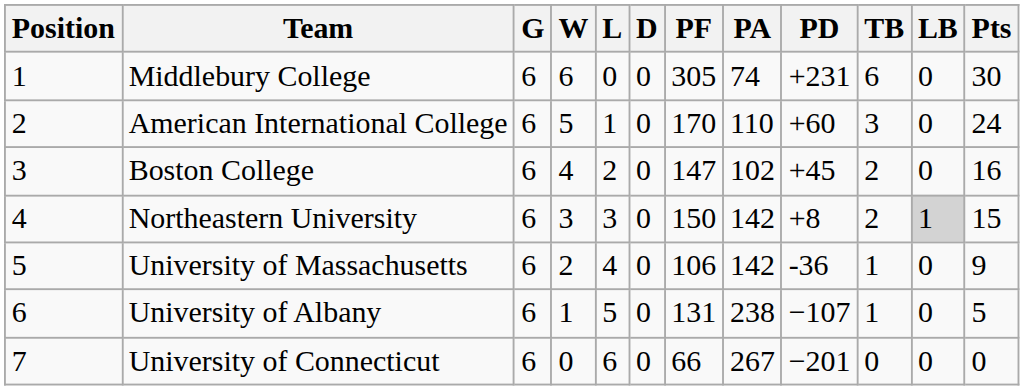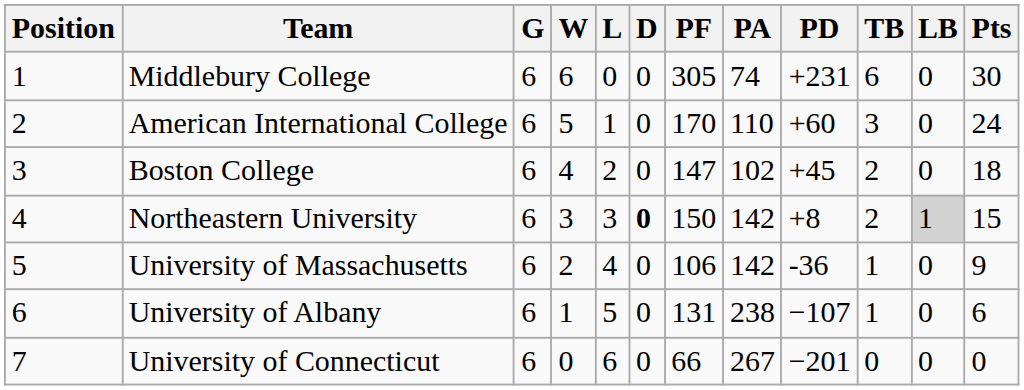Boston College | Pts: 16 -> 18
Northeastern University | D: normal -> bold
University of Albany | Pts: 5 -> 6
